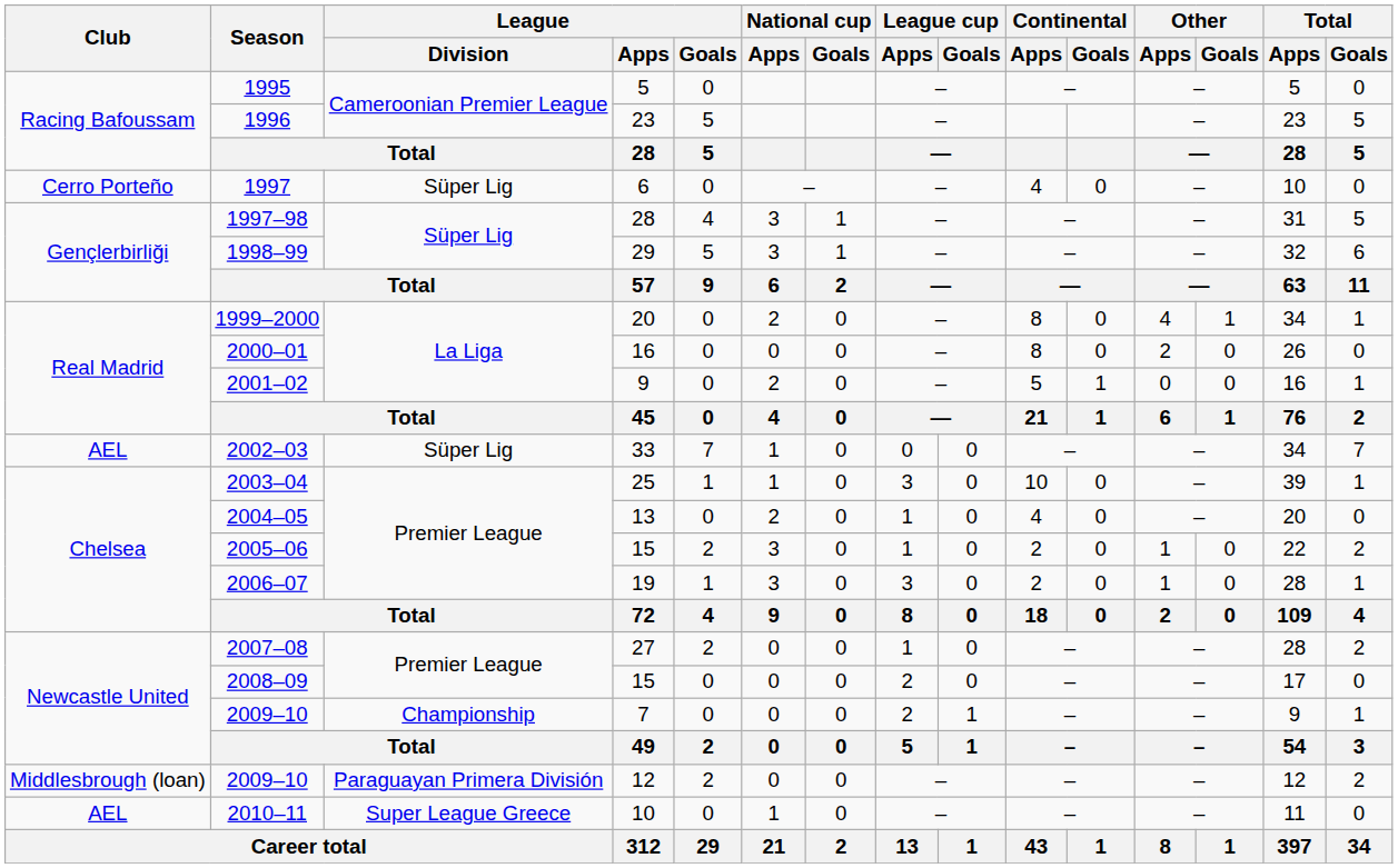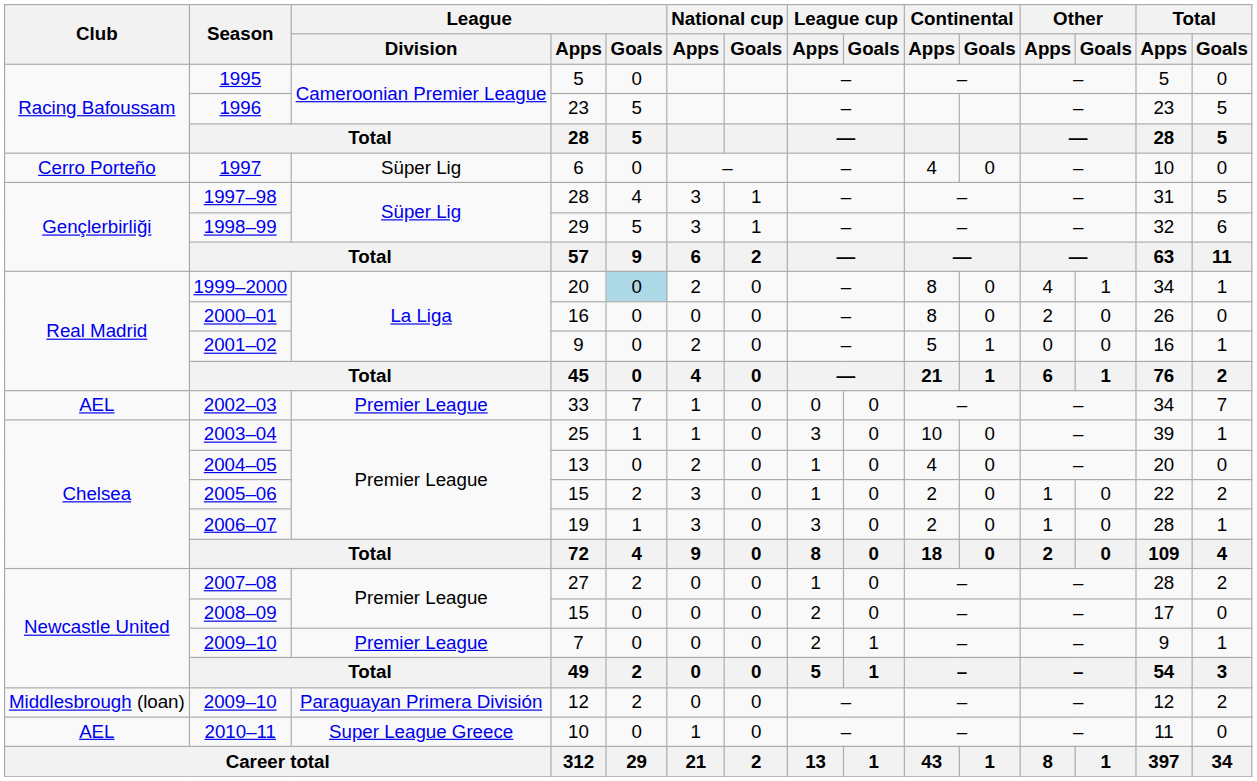1999–2000 | League / Goals: no background -> lightblue background
2002–03 | League / Division: Süper Lig -> Premier League
2009–10 / 7 | League / Division: Championship -> Premier League
